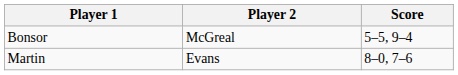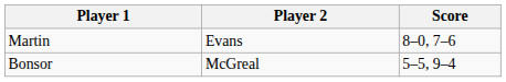rows swapped: Martin <-> Bonsor
